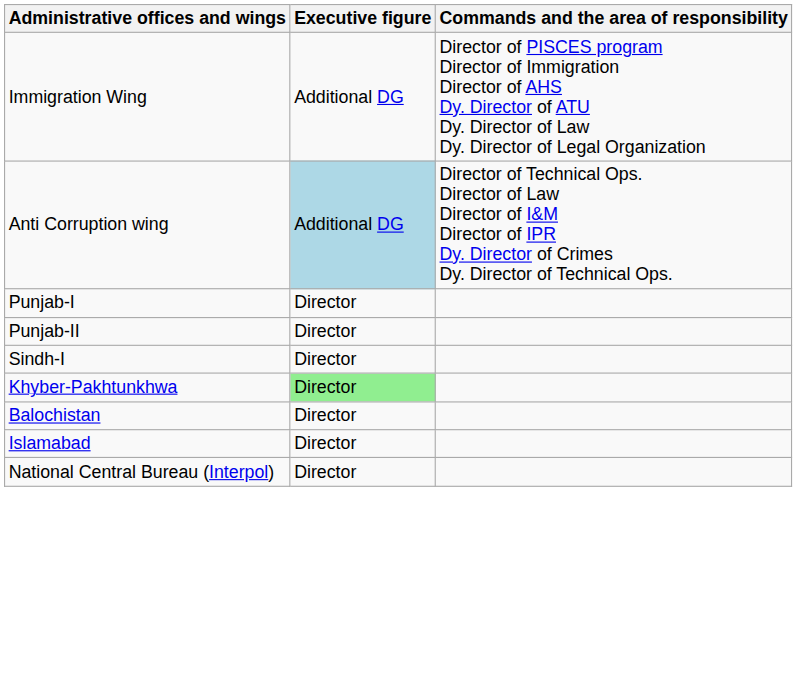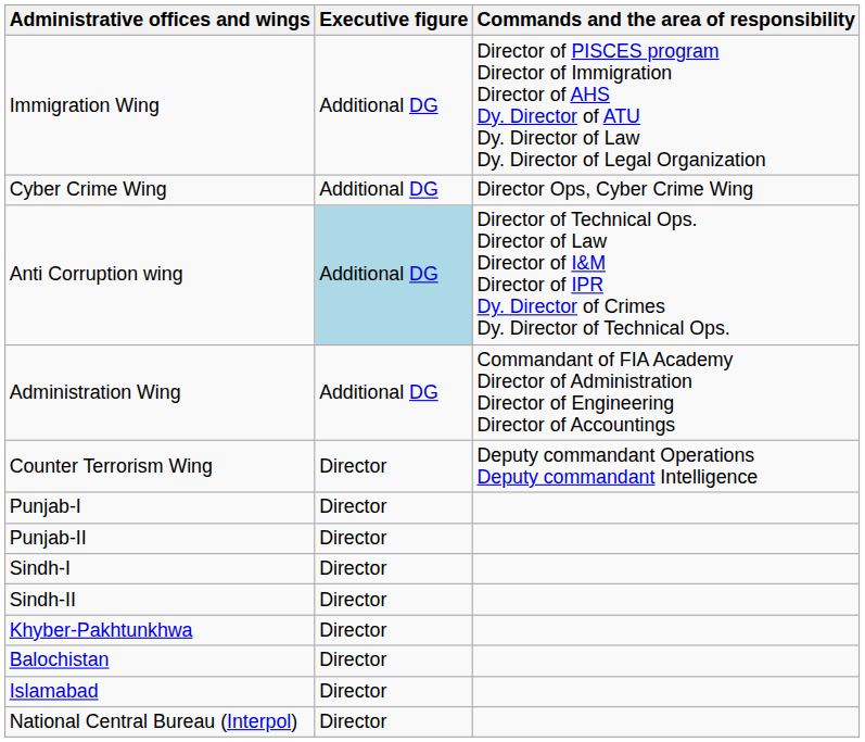+ row: Cyber Crime Wing | Additional DG | Director Ops, Cyber Crime Wing
+ row: Administration Wing | Additional DG | Commandant of FIA Academy Director of Administration Director of Engineering Director of Accountings
+ row: Counter Terrorism Wing | Director | Deputy commandant Operations Deputy commandant Intelligence
+ row: Sindh-II | Director
Khyber-Pakhtunkhwa | Executive figure: lightgreen background -> no background
